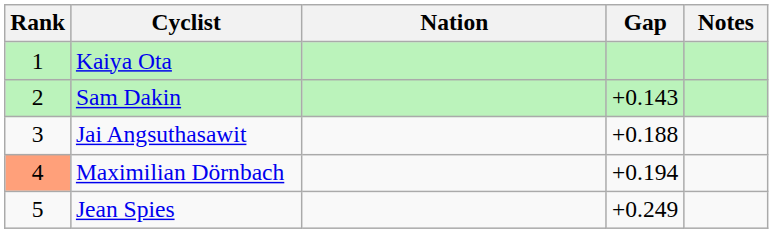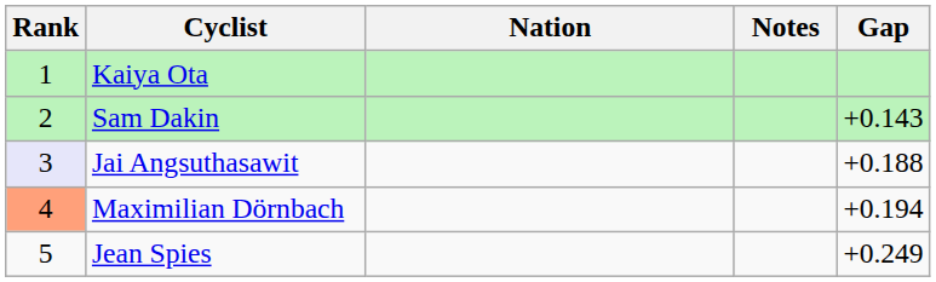columns swapped: Gap <-> Notes
Jai Angsuthasawit | Rank: no background -> lavender background
